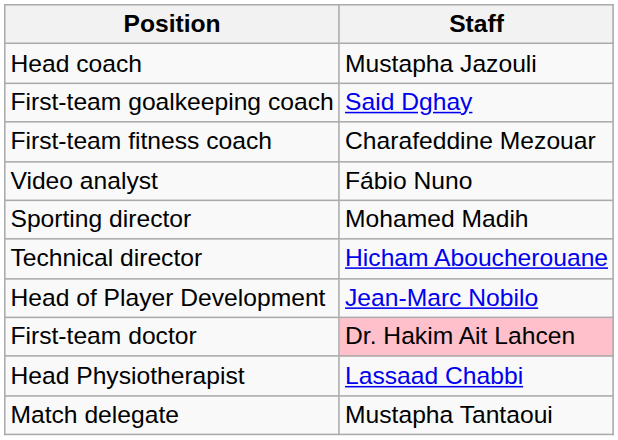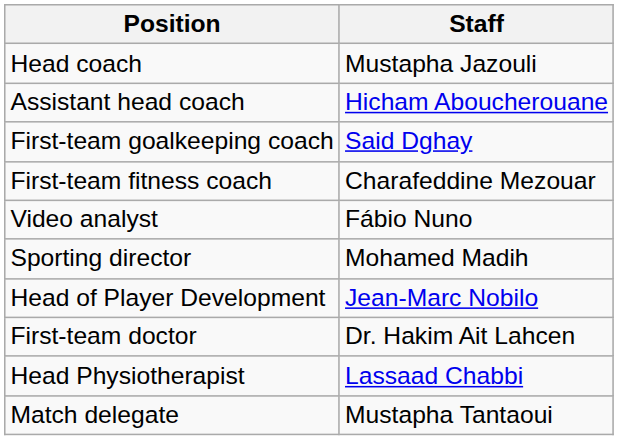+ row: Assistant head coach | Hicham Aboucherouane
- row: Technical director | Hicham Aboucherouane
First-team doctor | Staff: pink background -> no background
